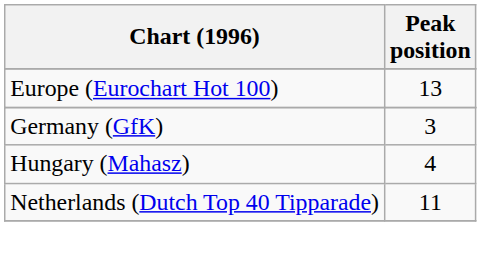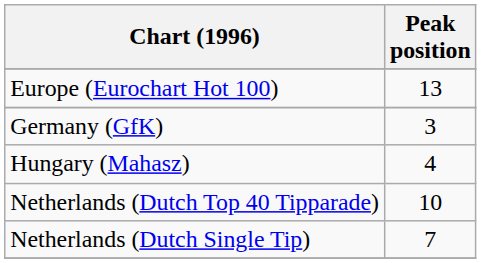Netherlands (Dutch Top 40 Tipparade) | Peak position: 11 -> 10
+ row: Netherlands (Dutch Single Tip) | 7
